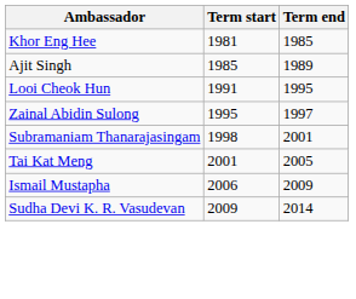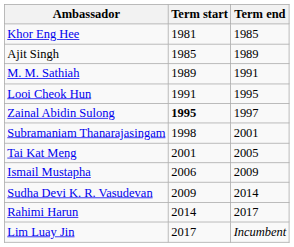+ row: M. M. Sathiah | 1989 | 1991
Zainal Abidin Sulong | Term start: normal -> bold
+ row: Rahimi Harun | 2014 | 2017
+ row: Lim Luay Jin | 2017 | Incumbent
